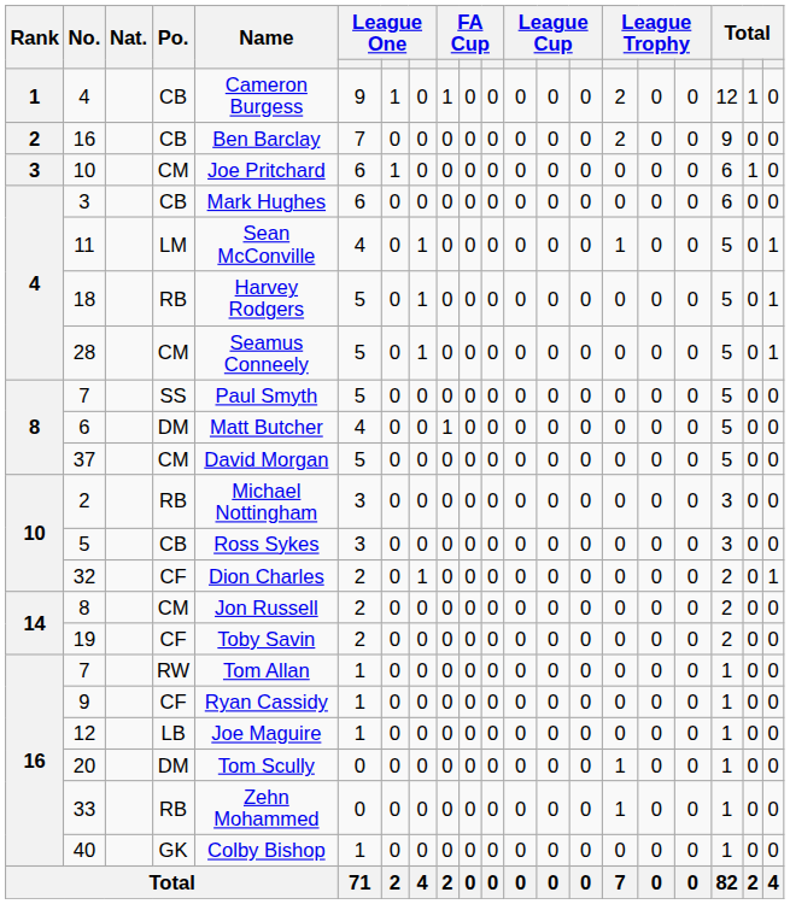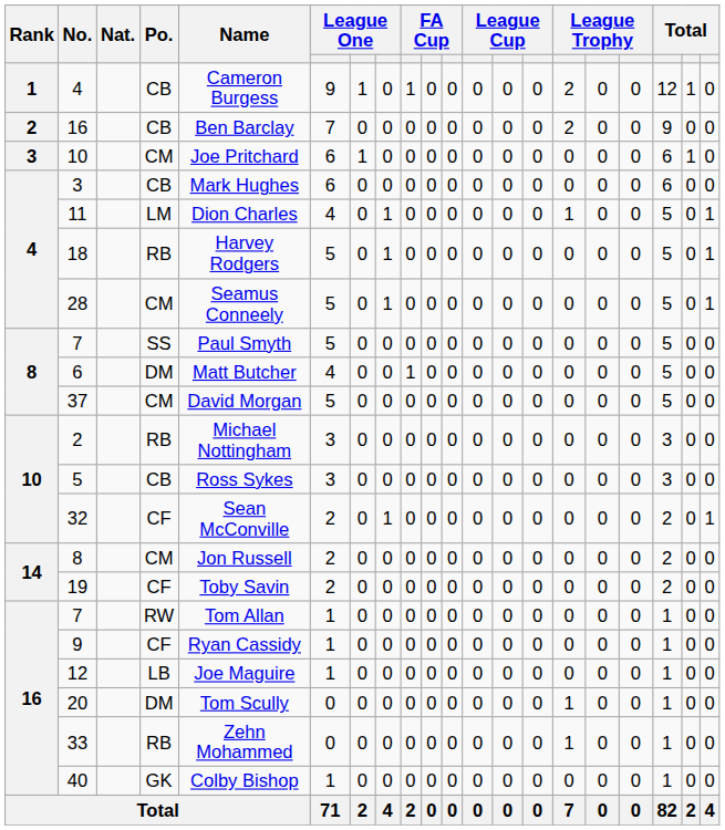11 | Name: Sean McConville -> Dion Charles
32 | Name: Dion Charles -> Sean McConville
